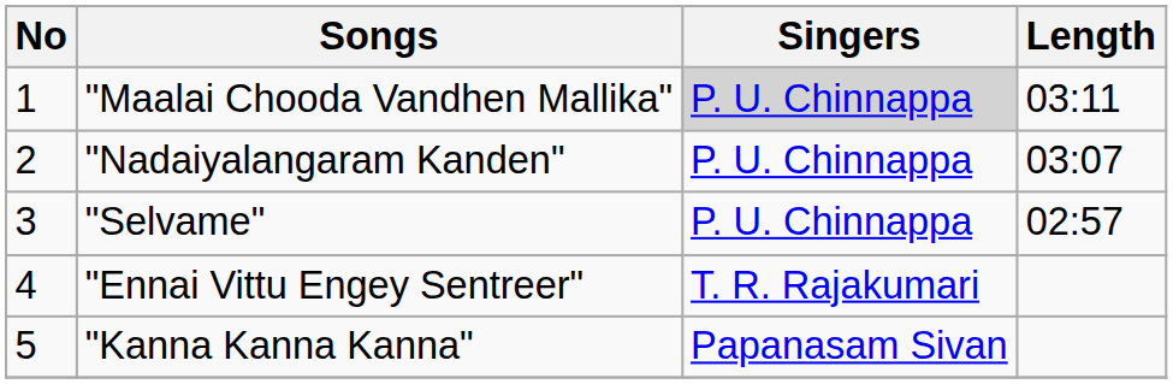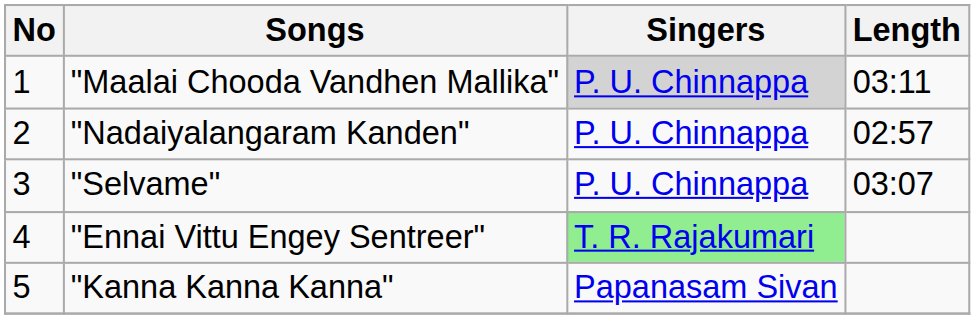"Nadaiyalangaram Kanden" | Length: 03:07 -> 02:57
"Selvame" | Length: 02:57 -> 03:07
"Ennai Vittu Engey Sentreer" | Singers: no background -> lightgreen background
